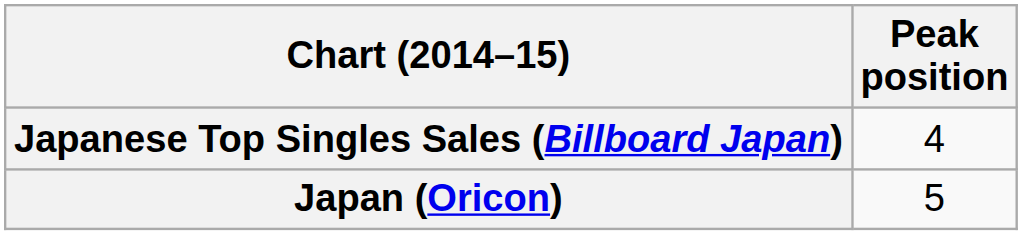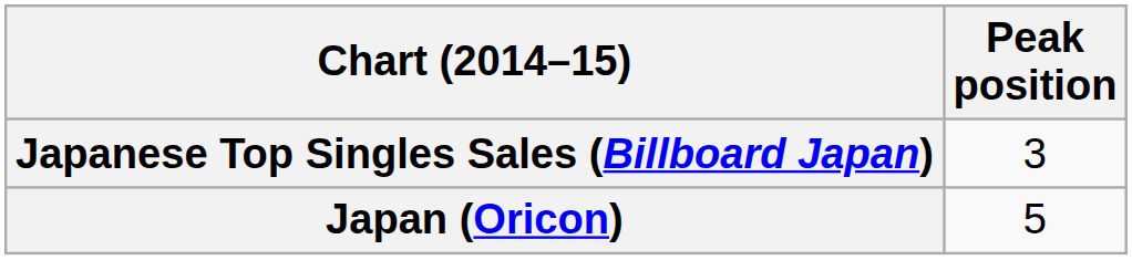Japanese Top Singles Sales (Billboard Japan) | Peak position: 4 -> 3
